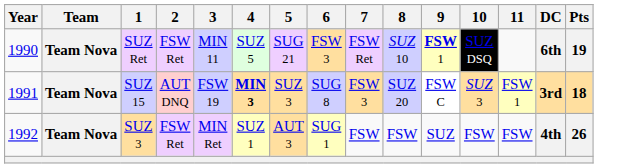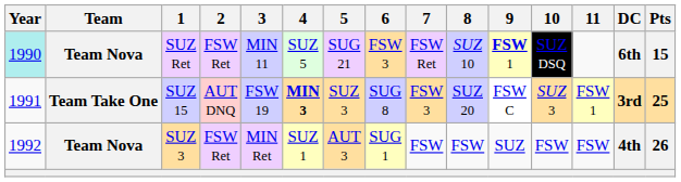SUZ Ret | Year: no background -> paleturquoise background
SUZ Ret | Pts: 19 -> 15
SUZ 15 | Team: Team Nova -> Team Take One
SUZ 15 | Pts: 18 -> 25
